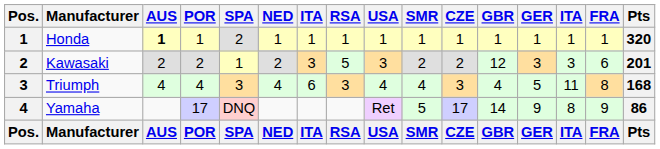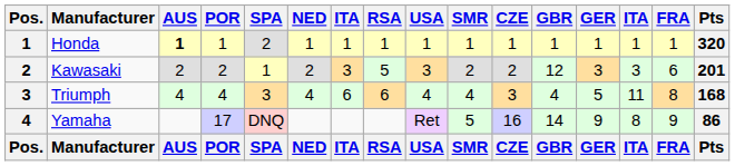Triumph | RSA: 3 -> 6
Yamaha | CZE: 17 -> 16
